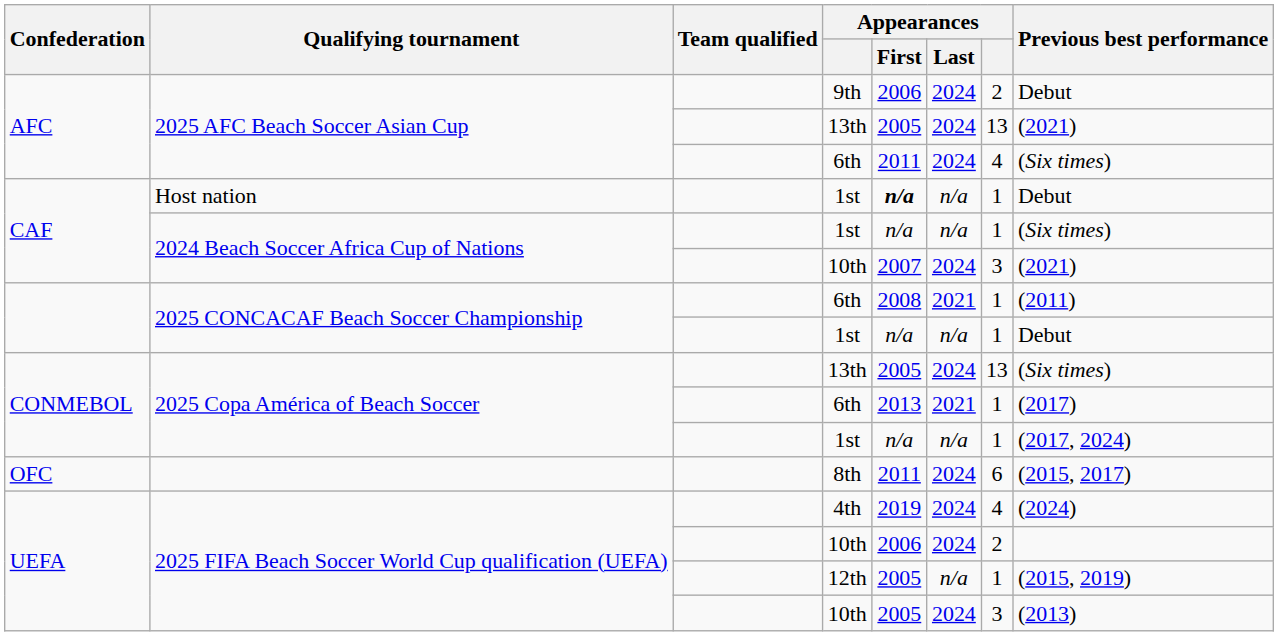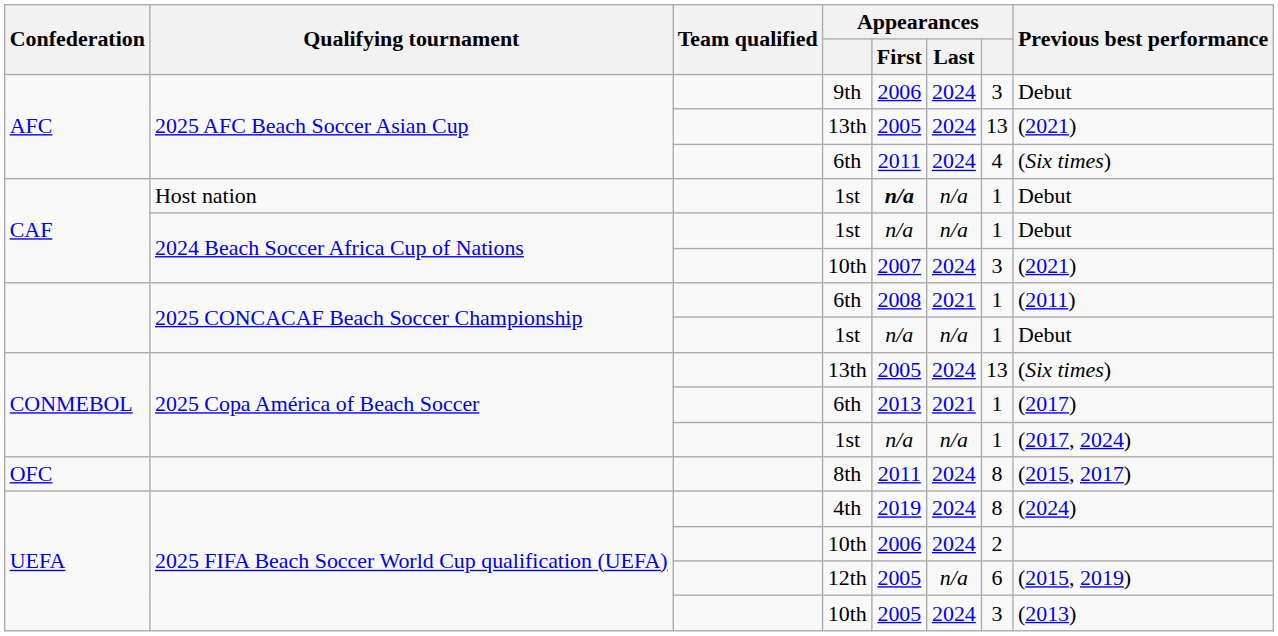9th | column 7: 2 -> 3
2024 Beach Soccer Africa Cup of Nations / 1st | Previous best performance: (Six times) -> Debut
8th | column 7: 6 -> 8
4th | column 7: 4 -> 8
12th | column 7: 1 -> 6
